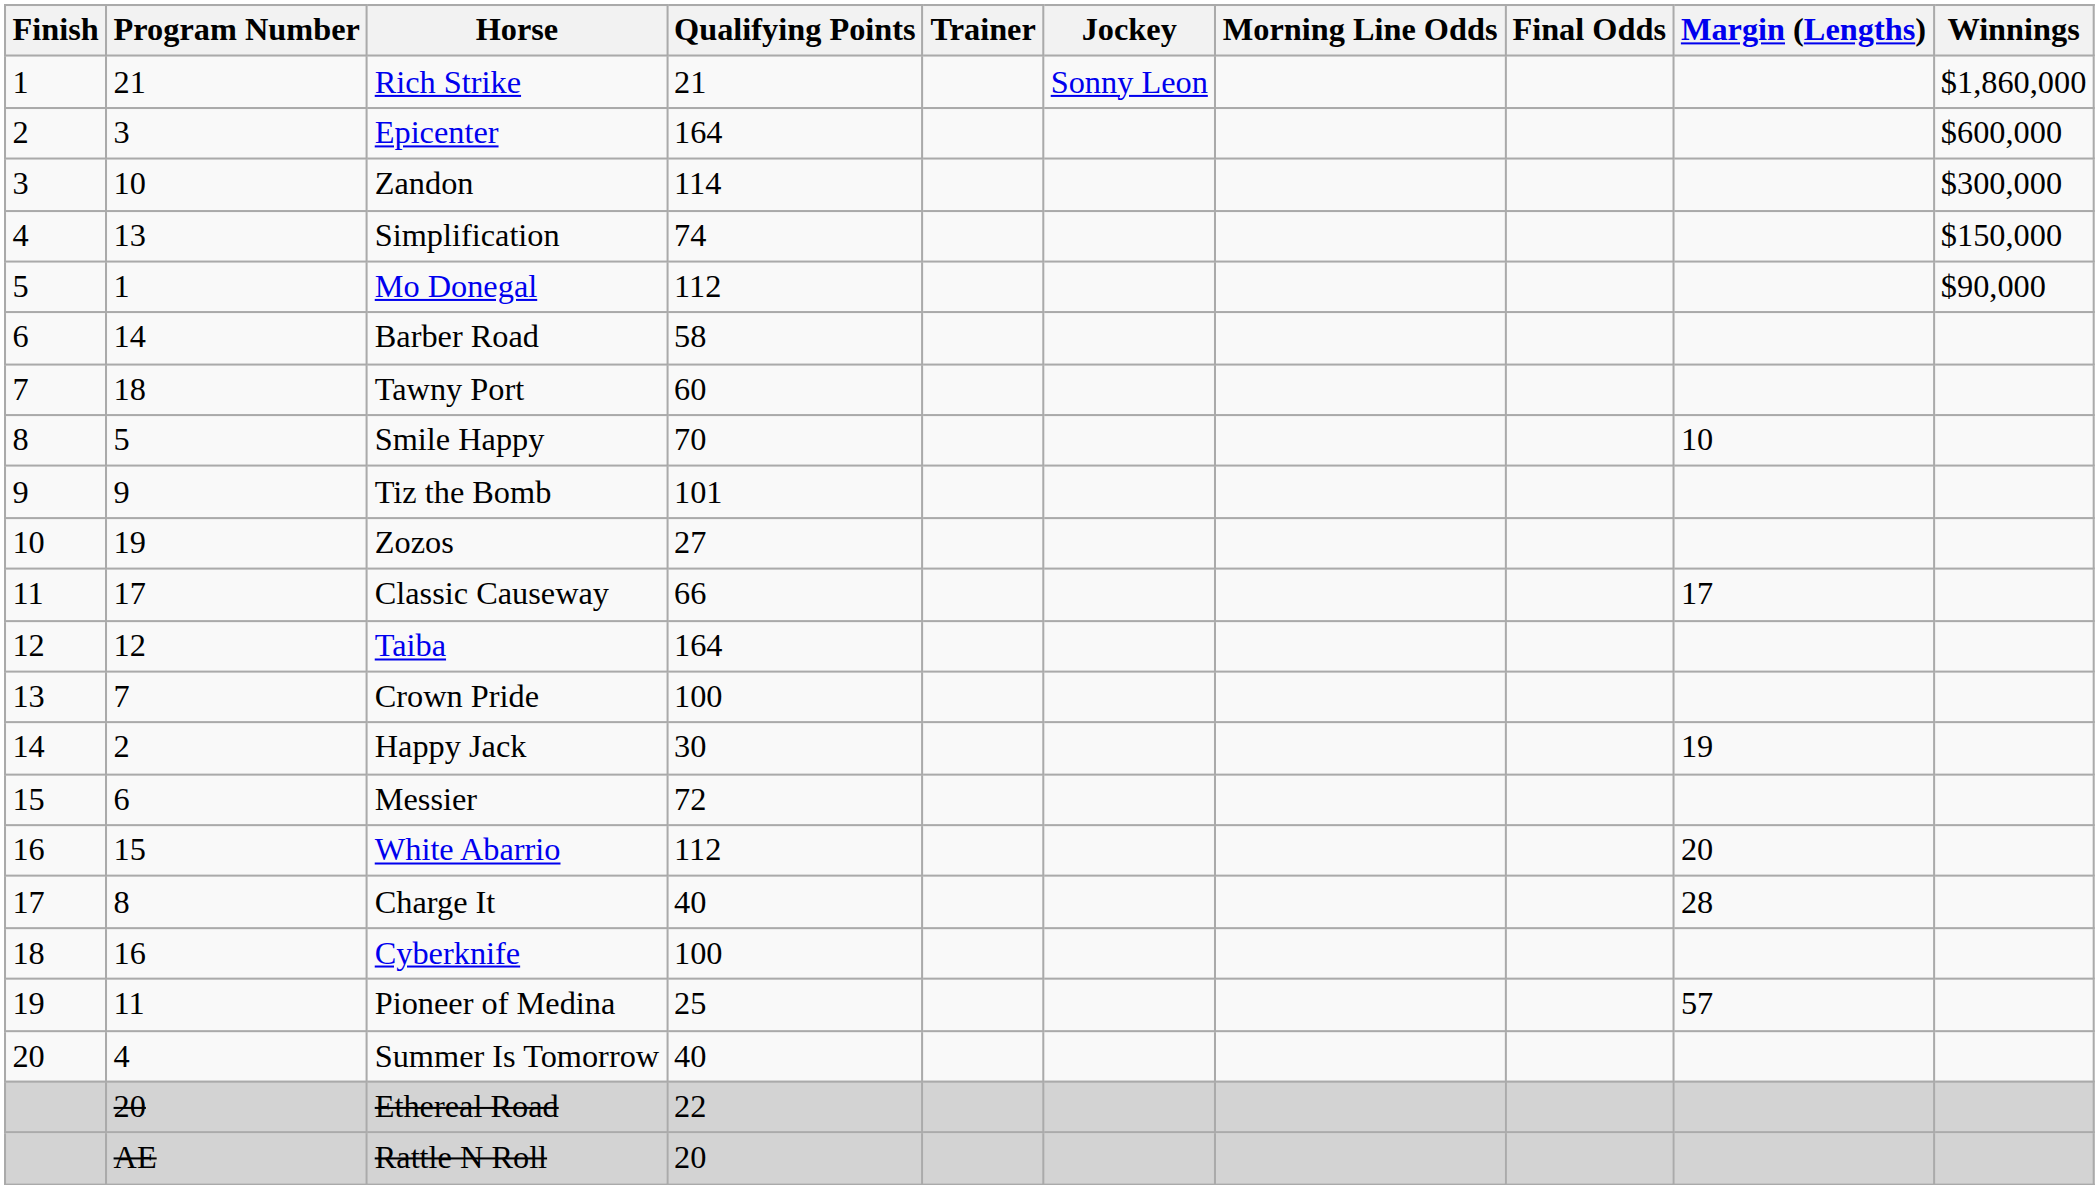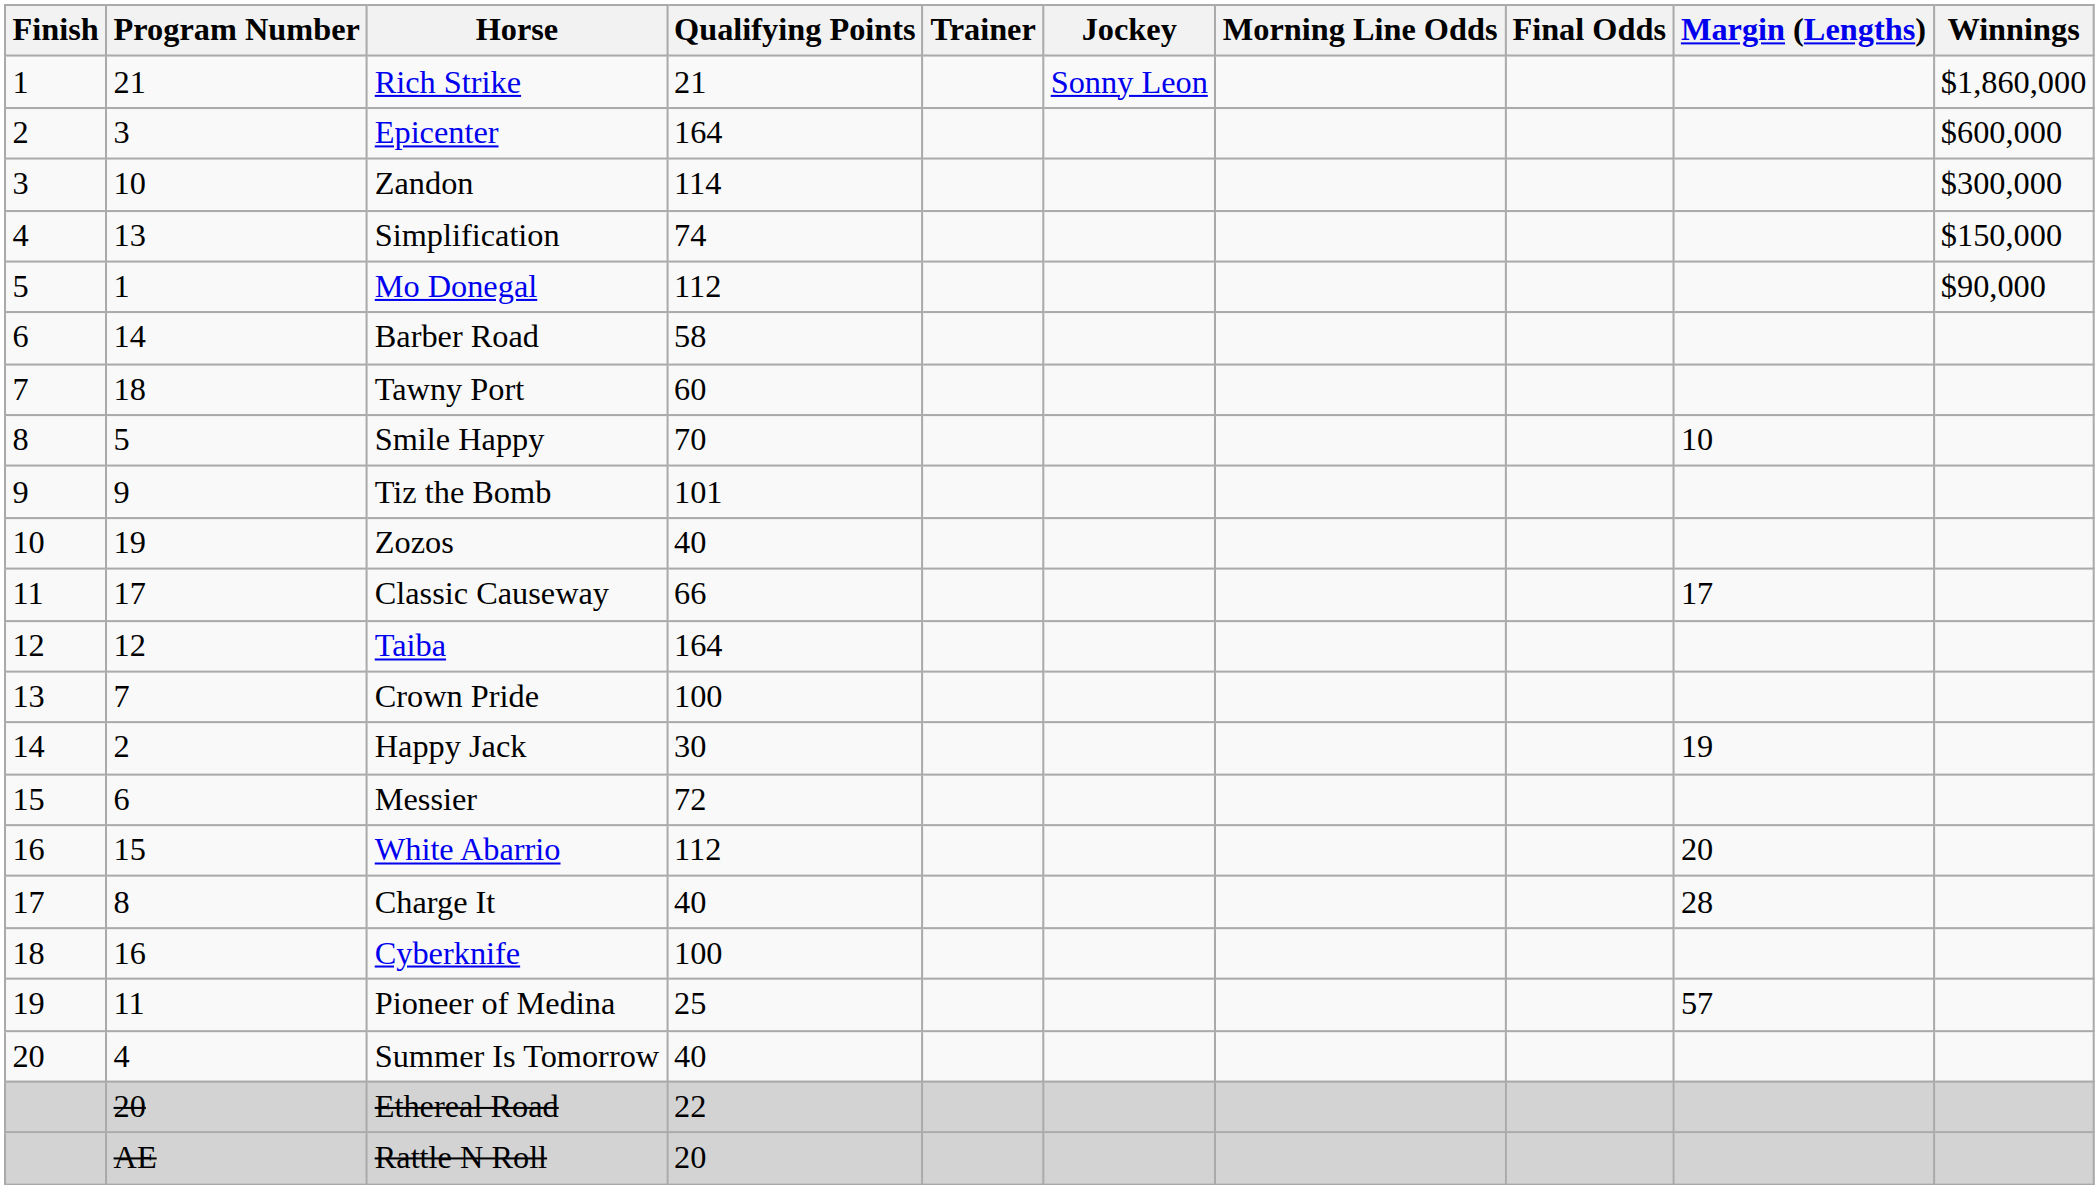Zozos | Qualifying Points: 27 -> 40
